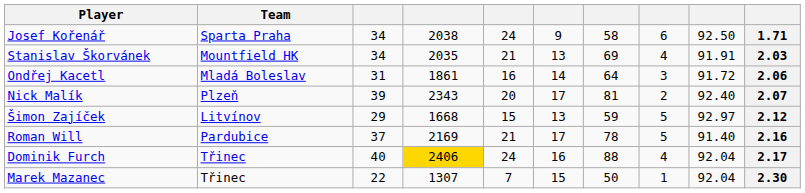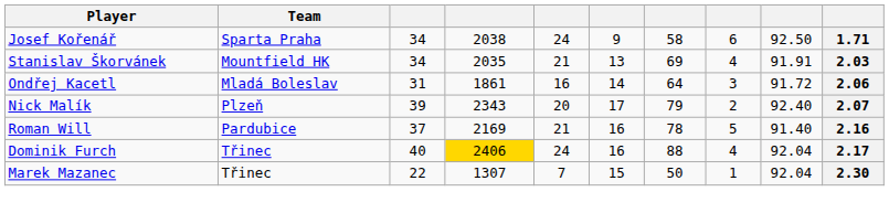Nick Malík | column 7: 81 -> 79
- row: Šimon Zajíček | Litvínov | 29 | 1668 | 15 | 13 | 59 | 5 | 92.97 | 2.12
Roman Will | column 6: 17 -> 16
